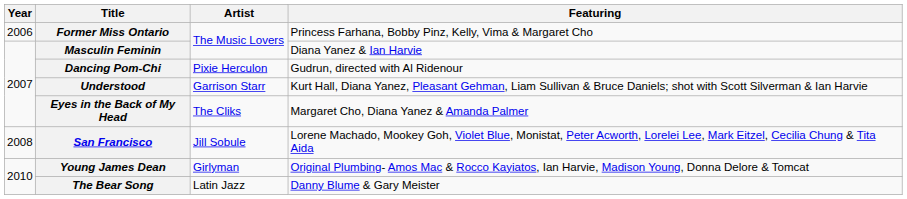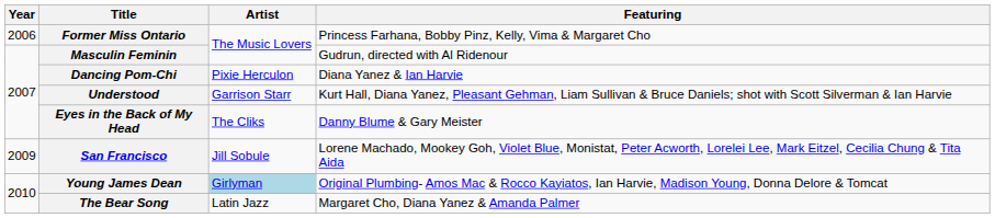Masculin Feminin | Featuring: Diana Yanez & Ian Harvie -> Gudrun, directed with Al Ridenour
Dancing Pom-Chi | Featuring: Gudrun, directed with Al Ridenour -> Diana Yanez & Ian Harvie
Eyes in the Back of My Head | Featuring: Margaret Cho, Diana Yanez & Amanda Palmer -> Danny Blume & Gary Meister
San Francisco | Year: 2008 -> 2009
Young James Dean | Artist: no background -> lightblue background
The Bear Song | Featuring: Danny Blume & Gary Meister -> Margaret Cho, Diana Yanez & Amanda Palmer
